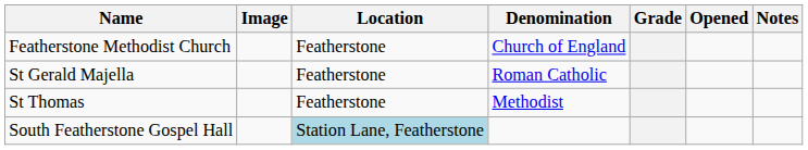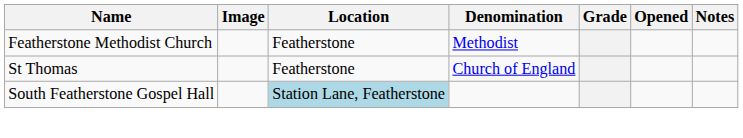Featherstone Methodist Church | Denomination: Church of England -> Methodist
- row: St Gerald Majella | Featherstone | Roman Catholic
St Thomas | Denomination: Methodist -> Church of England
